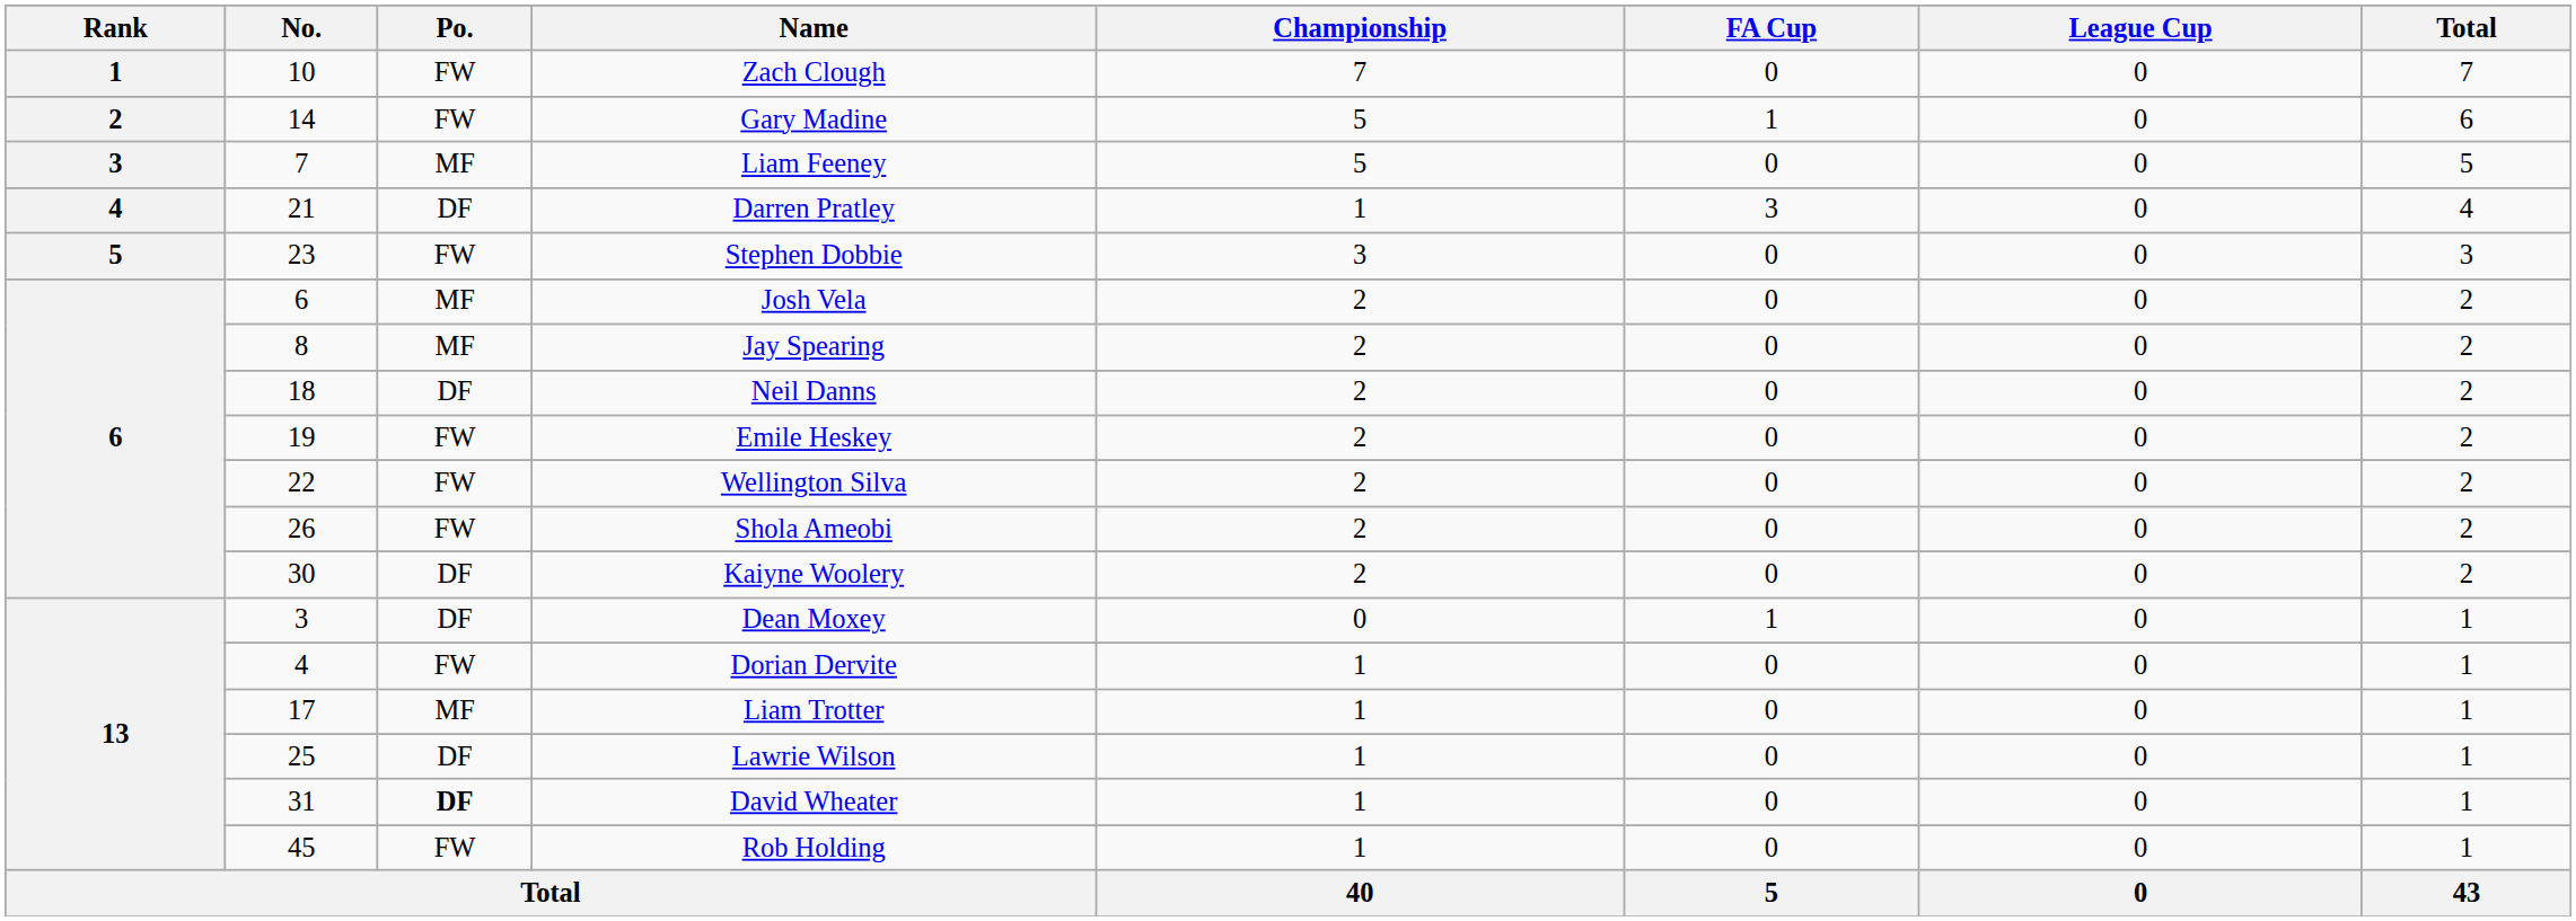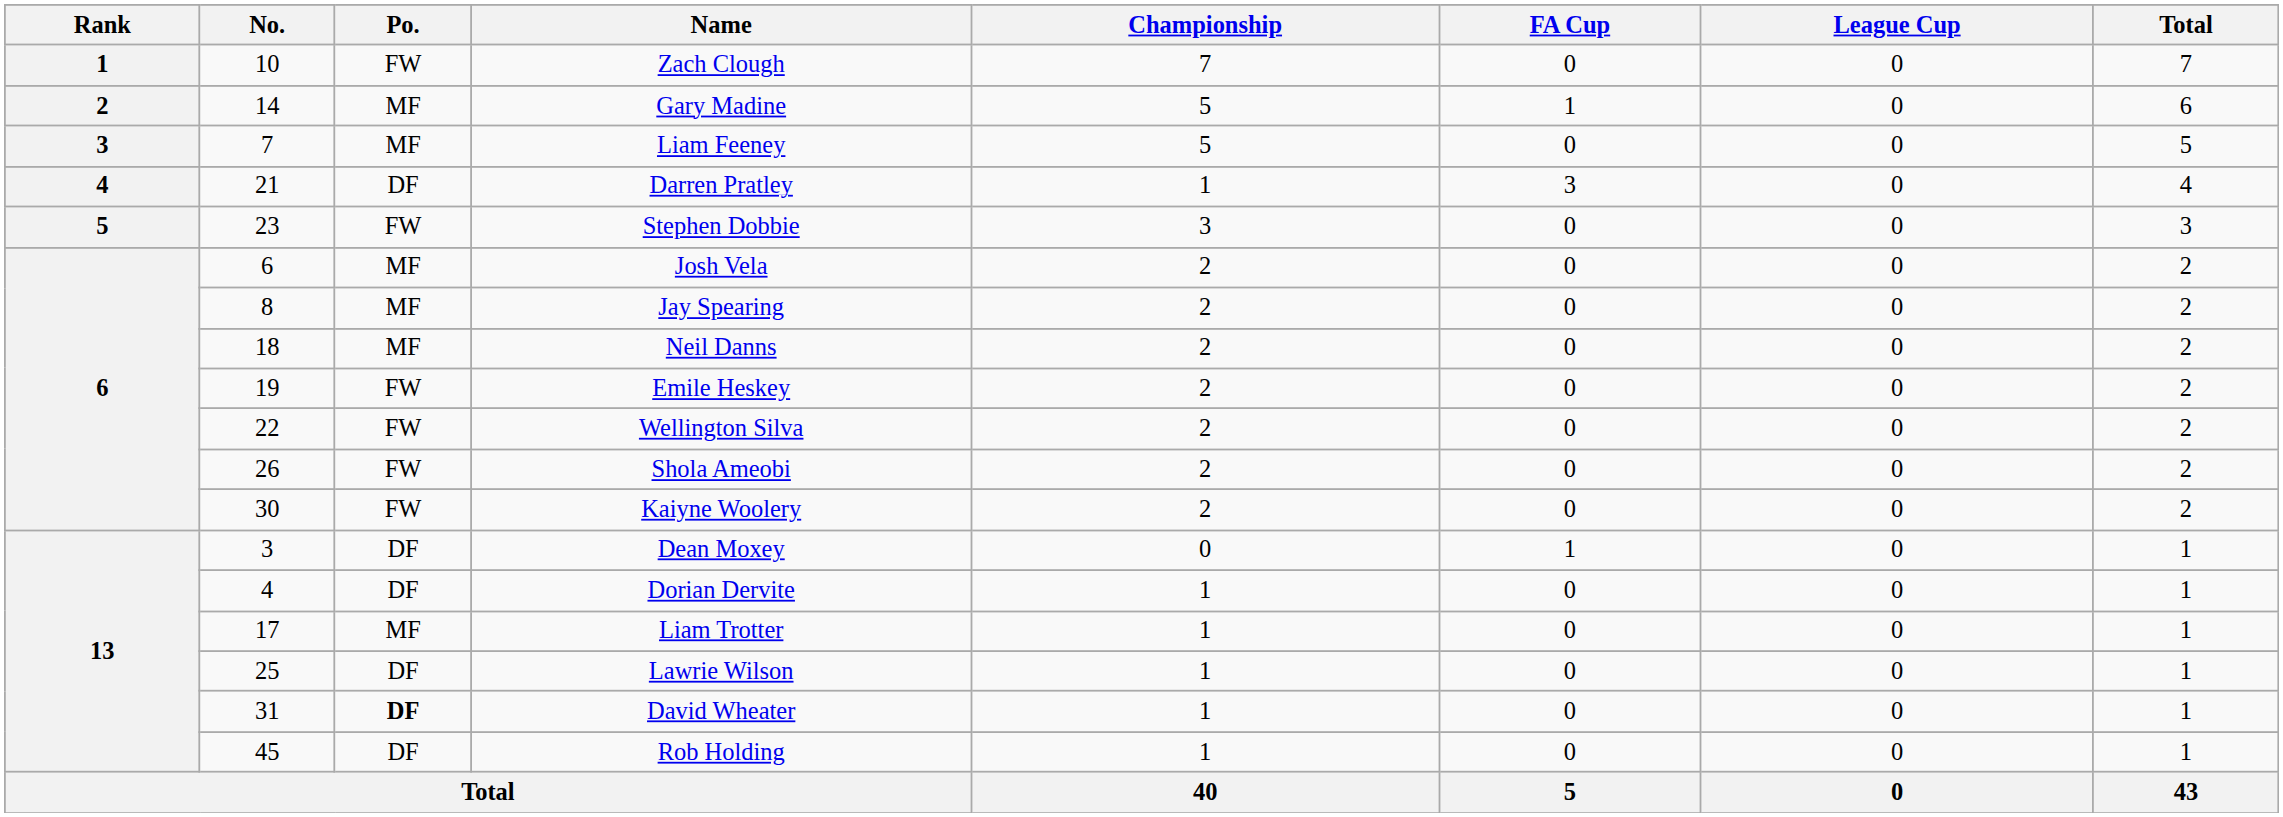Gary Madine | Po.: FW -> MF
Neil Danns | Po.: DF -> MF
Kaiyne Woolery | Po.: DF -> FW
Dorian Dervite | Po.: FW -> DF
Rob Holding | Po.: FW -> DF
